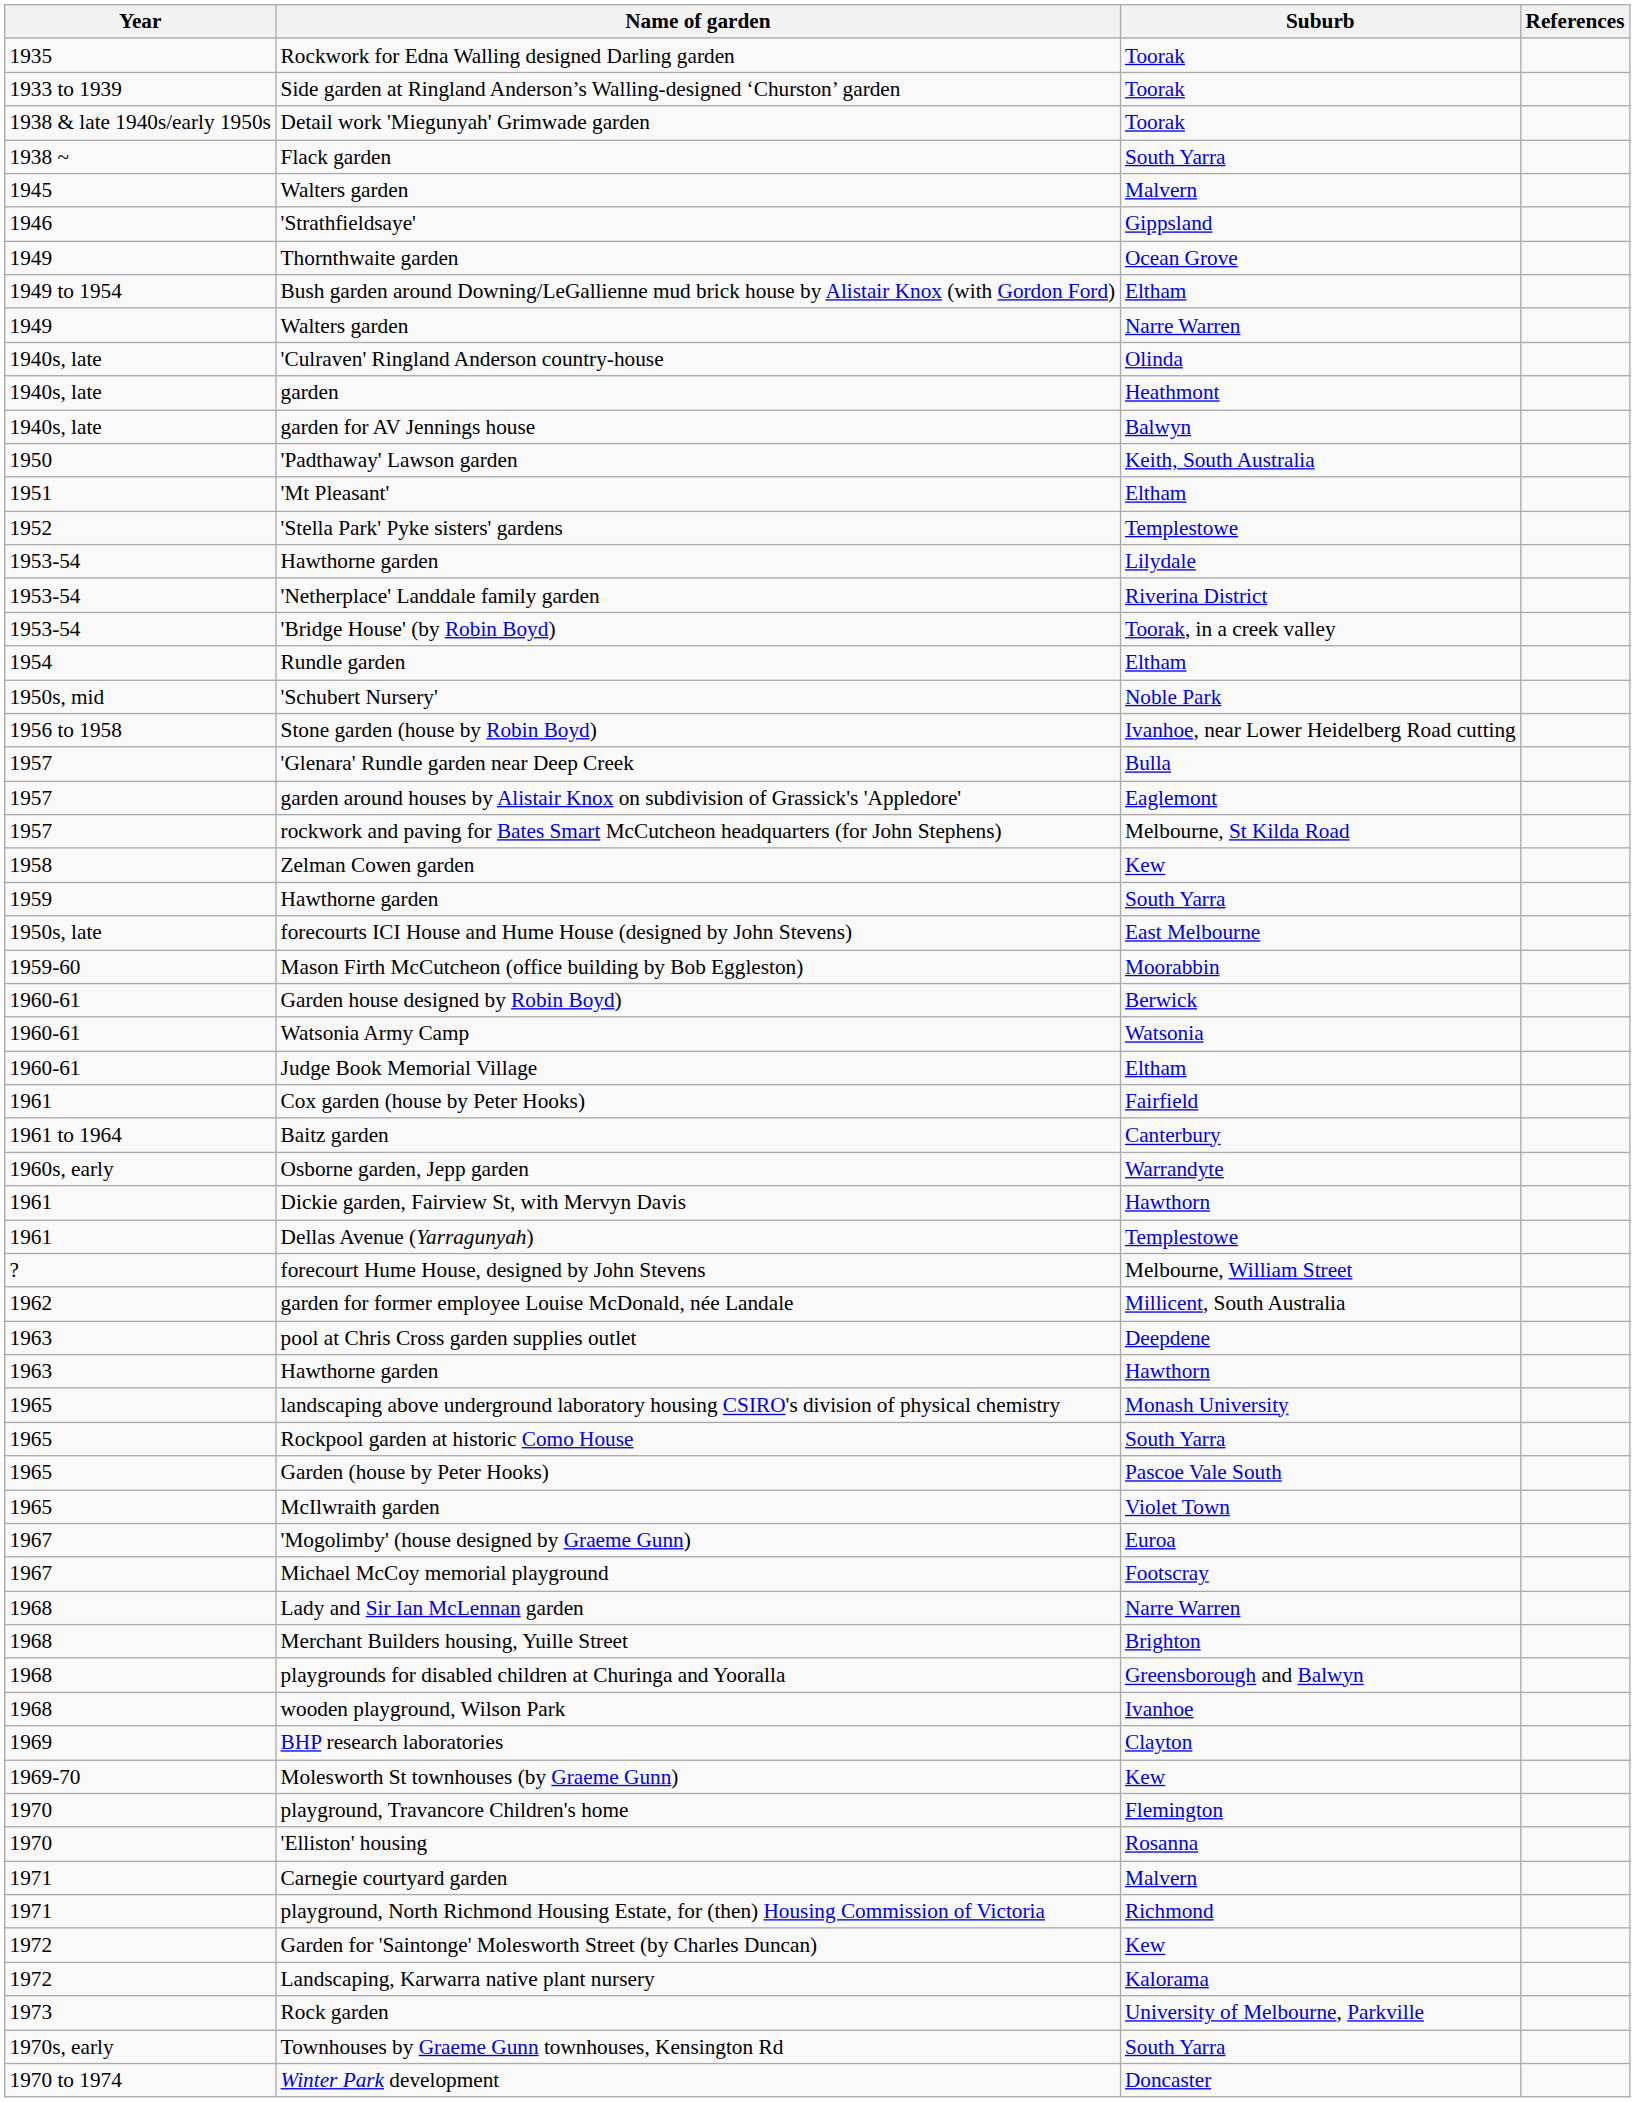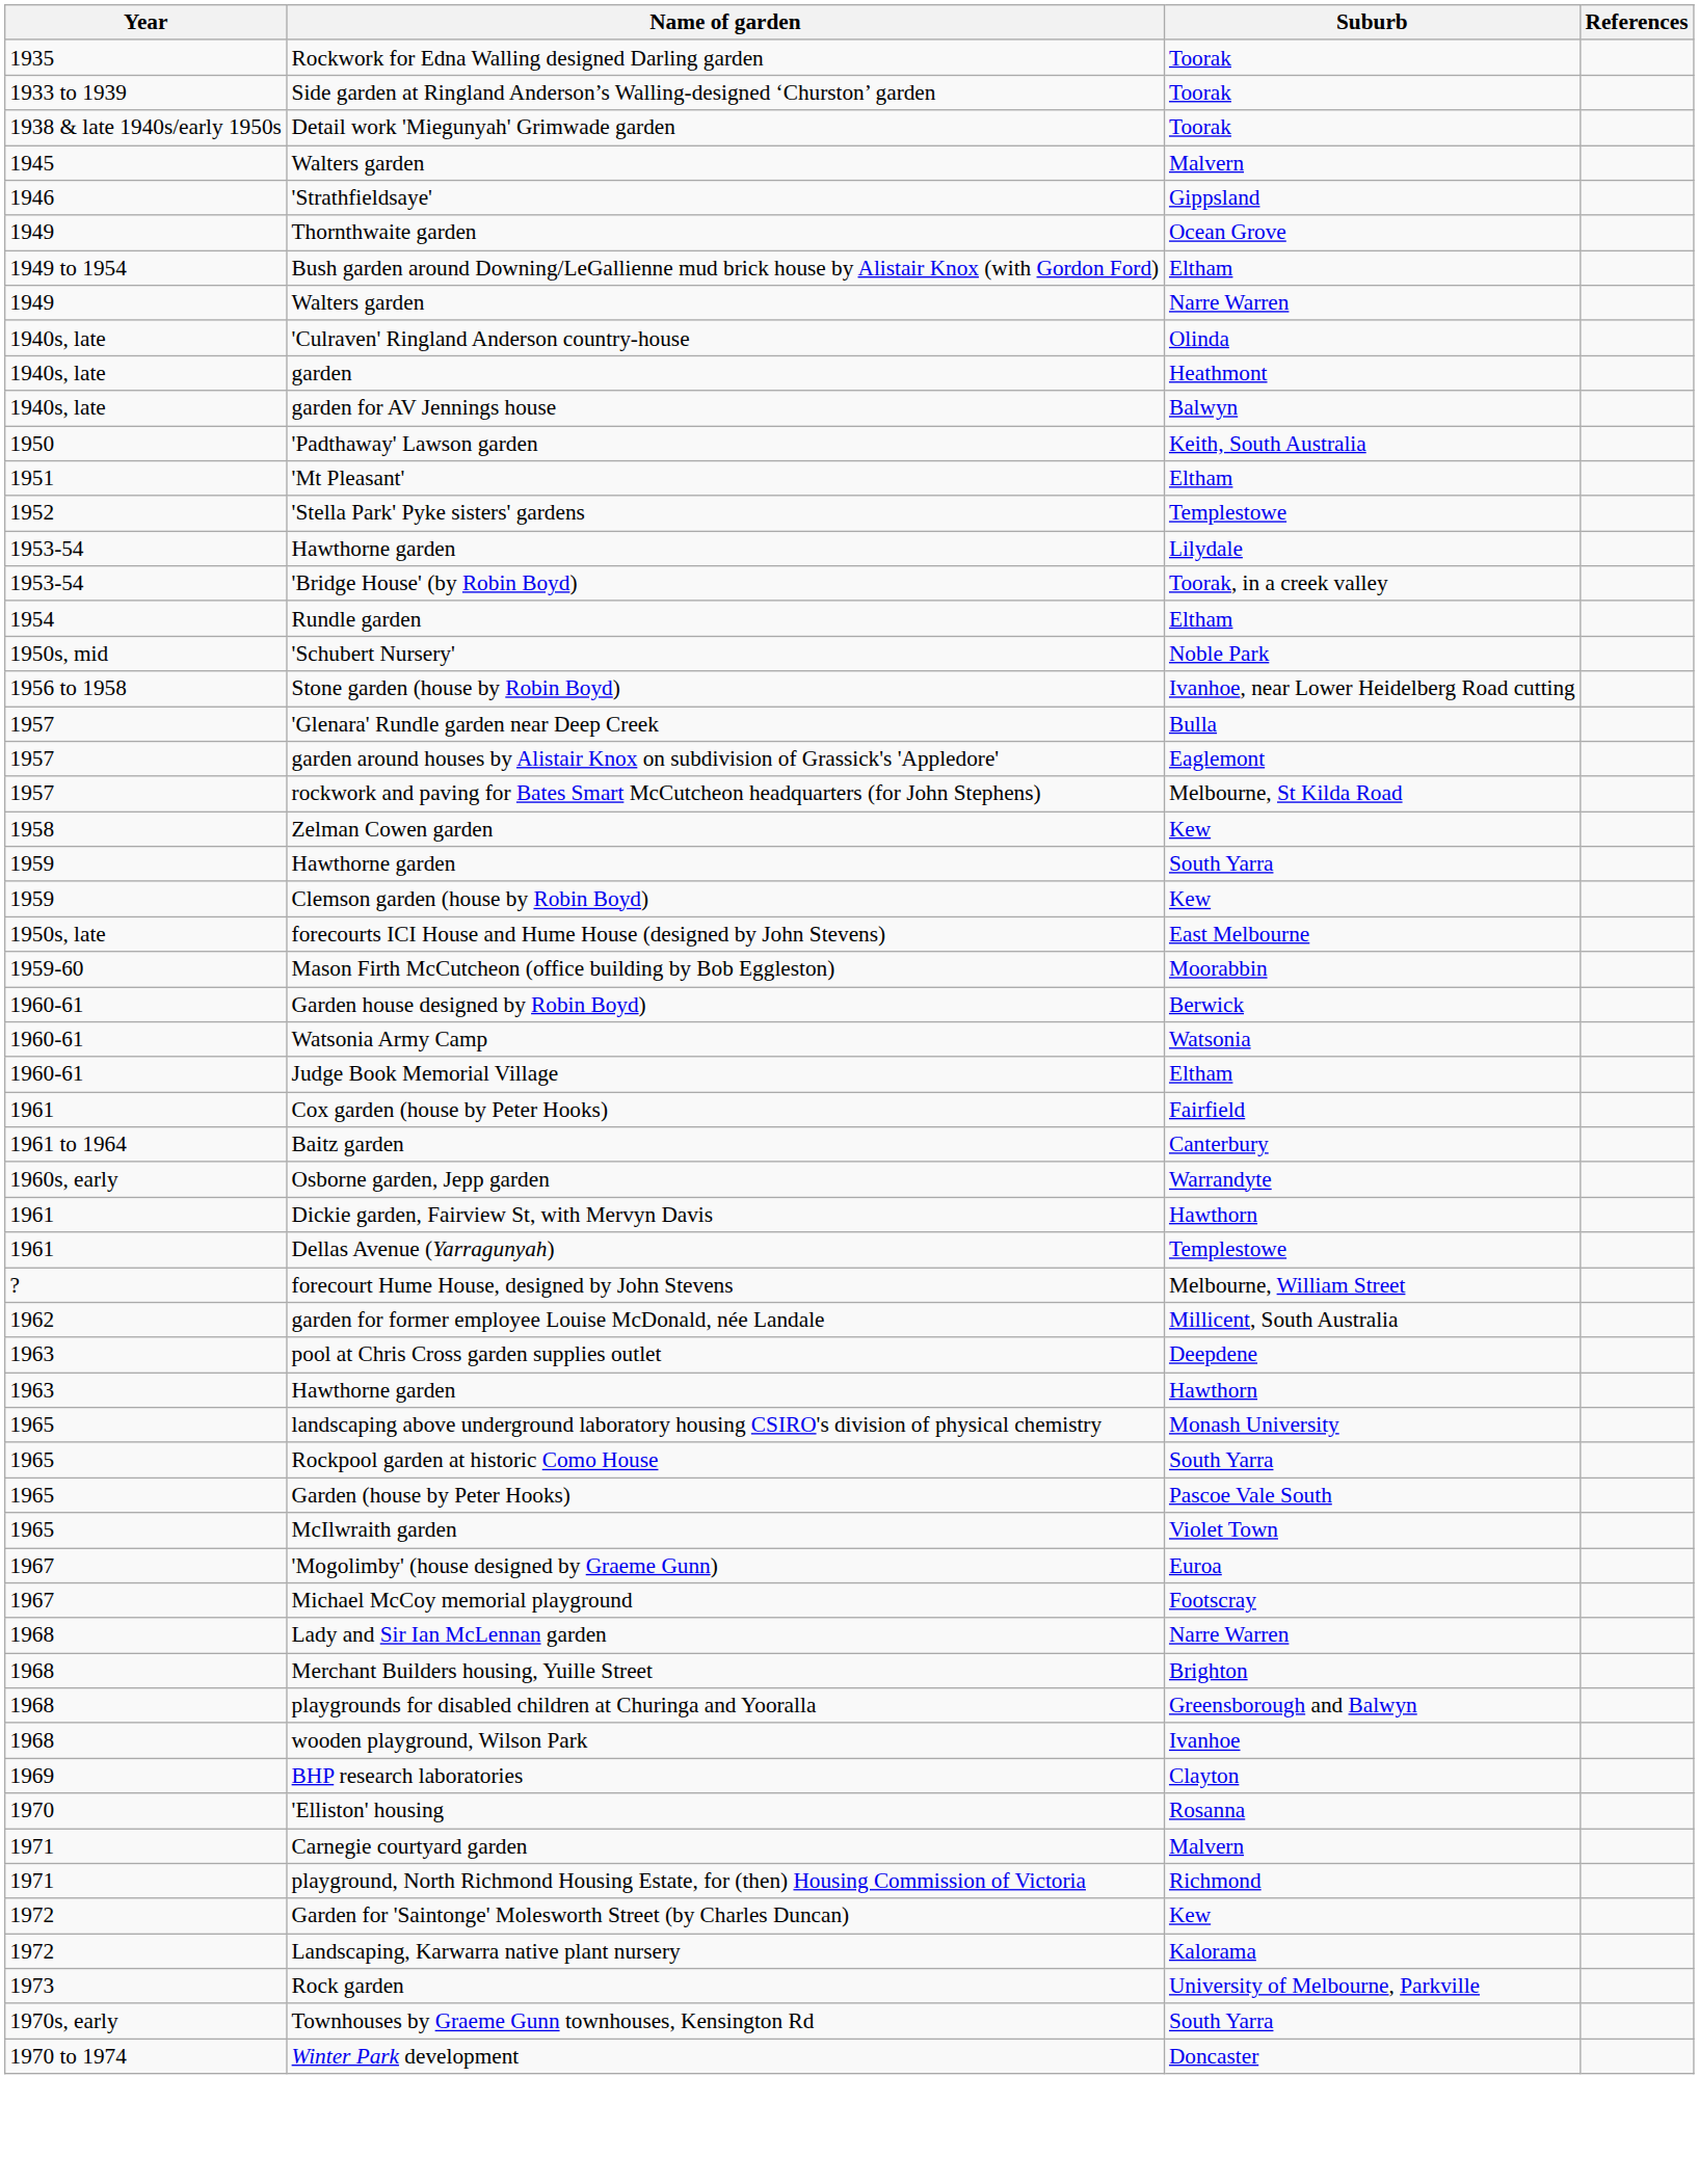- row: 1938 ~ | Flack garden | South Yarra
- row: 1953-54 | 'Netherplace' Landdale family garden | Riverina District
+ row: 1959 | Clemson garden (house by Robin Boyd) | Kew
- row: 1969-70 | Molesworth St townhouses (by Graeme Gunn) | Kew
- row: 1970 | playground, Travancore Children's home | Flemington
